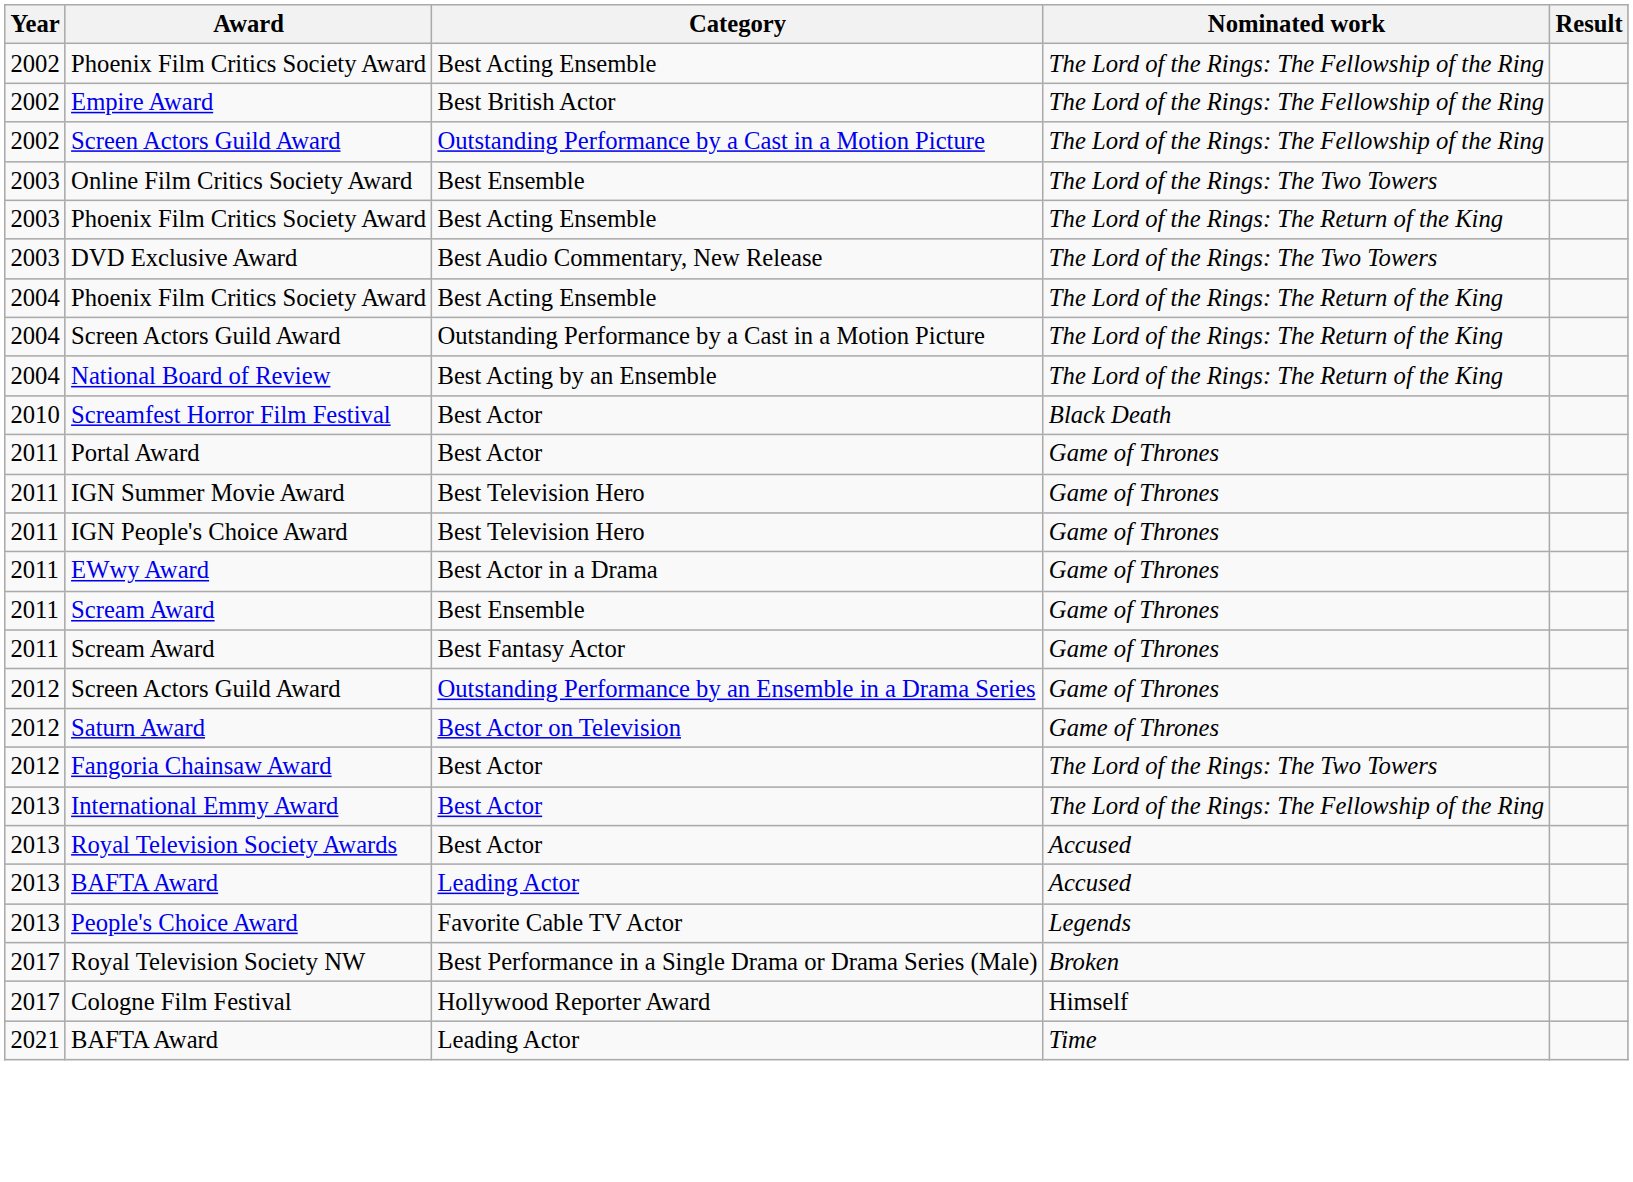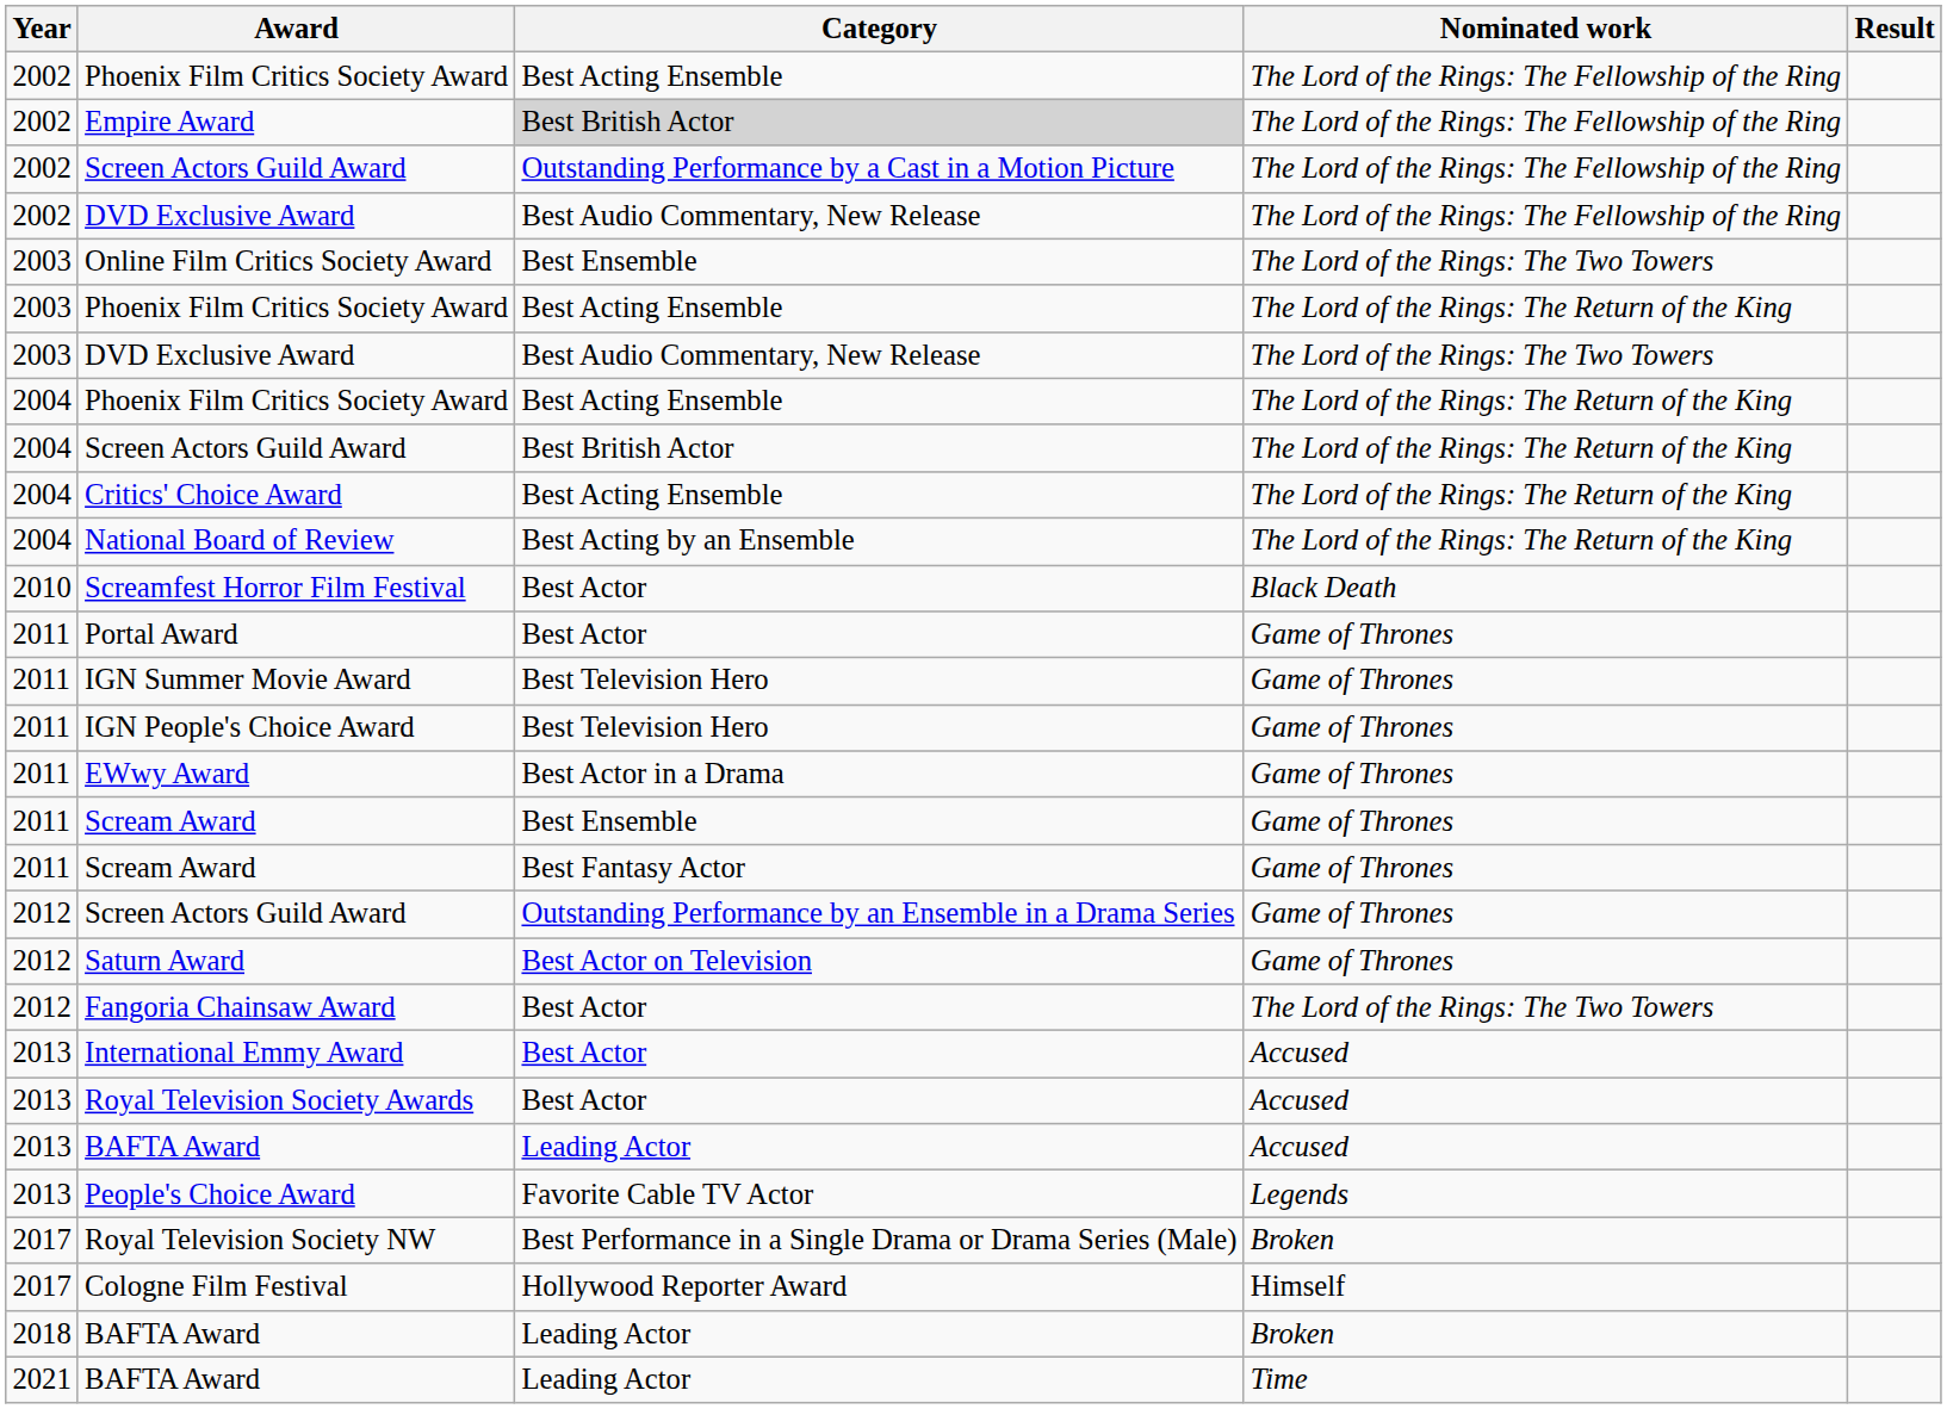Empire Award | Category: no background -> lightgrey background
+ row: 2002 | DVD Exclusive Award | Best Audio Commentary, New Release | The Lord of the Rings: The Fellowship of the Ring
2004 / Screen Actors Guild Award | Category: Outstanding Performance by a Cast in a Motion Picture -> Best British Actor
+ row: 2004 | Critics' Choice Award | Best Acting Ensemble | The Lord of the Rings: The Return of the King
International Emmy Award | Nominated work: The Lord of the Rings: The Fellowship of the Ring -> Accused
+ row: 2018 | BAFTA Award | Leading Actor | Broken
